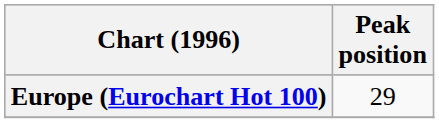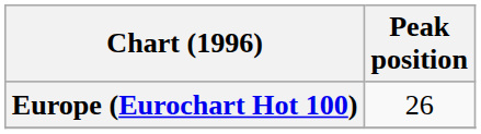Europe (Eurochart Hot 100) | Peak position: 29 -> 26
